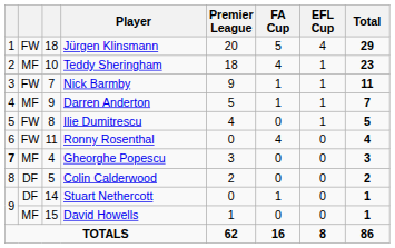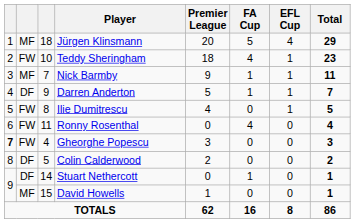Jürgen Klinsmann | column 2: FW -> MF
Teddy Sheringham | column 2: MF -> FW
Nick Barmby | column 2: FW -> MF
Darren Anderton | column 2: MF -> DF
Gheorghe Popescu | column 2: MF -> FW
